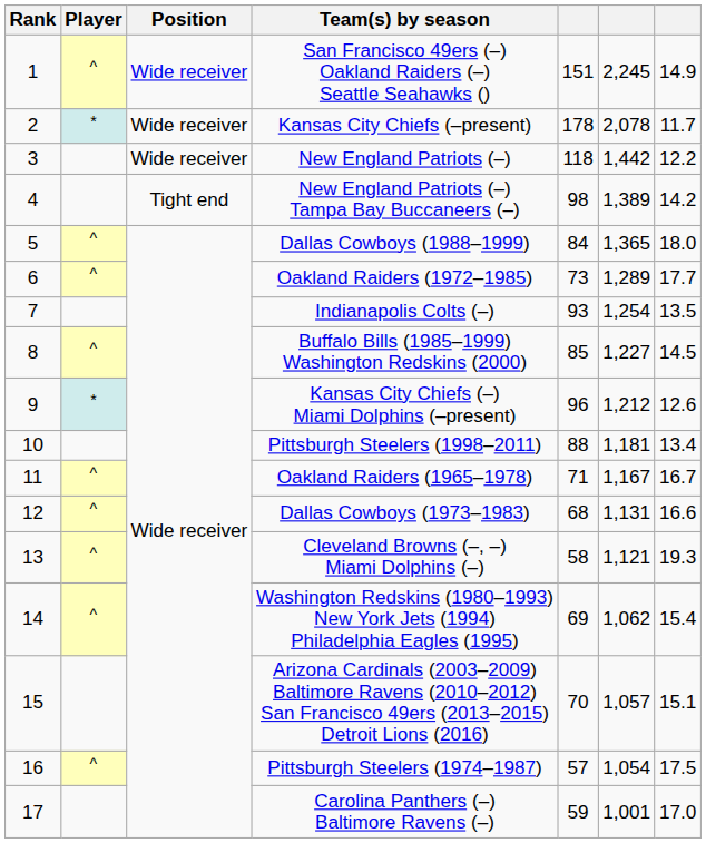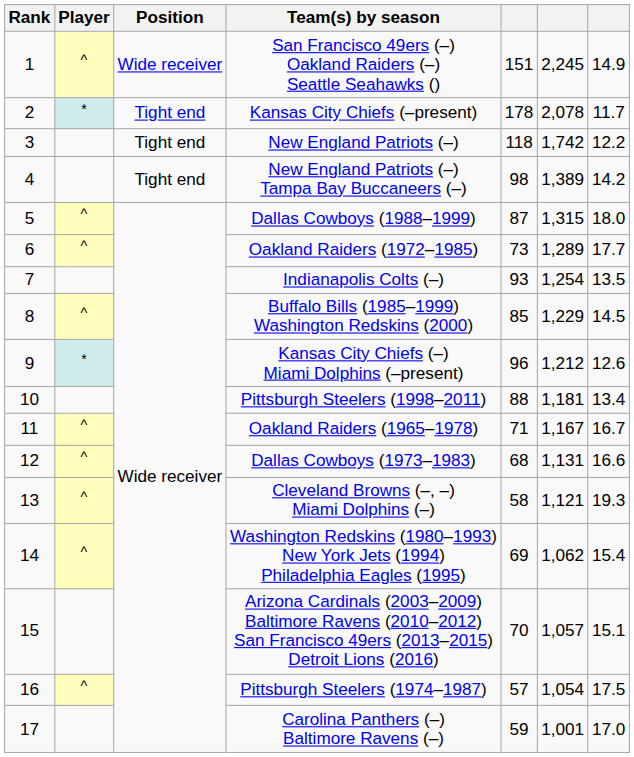Kansas City Chiefs (–present) | Position: Wide receiver -> Tight end
New England Patriots (–) | Position: Wide receiver -> Tight end
New England Patriots (–) | column 6: 1,442 -> 1,742
Dallas Cowboys (1988–1999) | column 5: 84 -> 87
Dallas Cowboys (1988–1999) | column 6: 1,365 -> 1,315
Buffalo Bills (1985–1999) Washington Redskins (2000) | column 6: 1,227 -> 1,229
